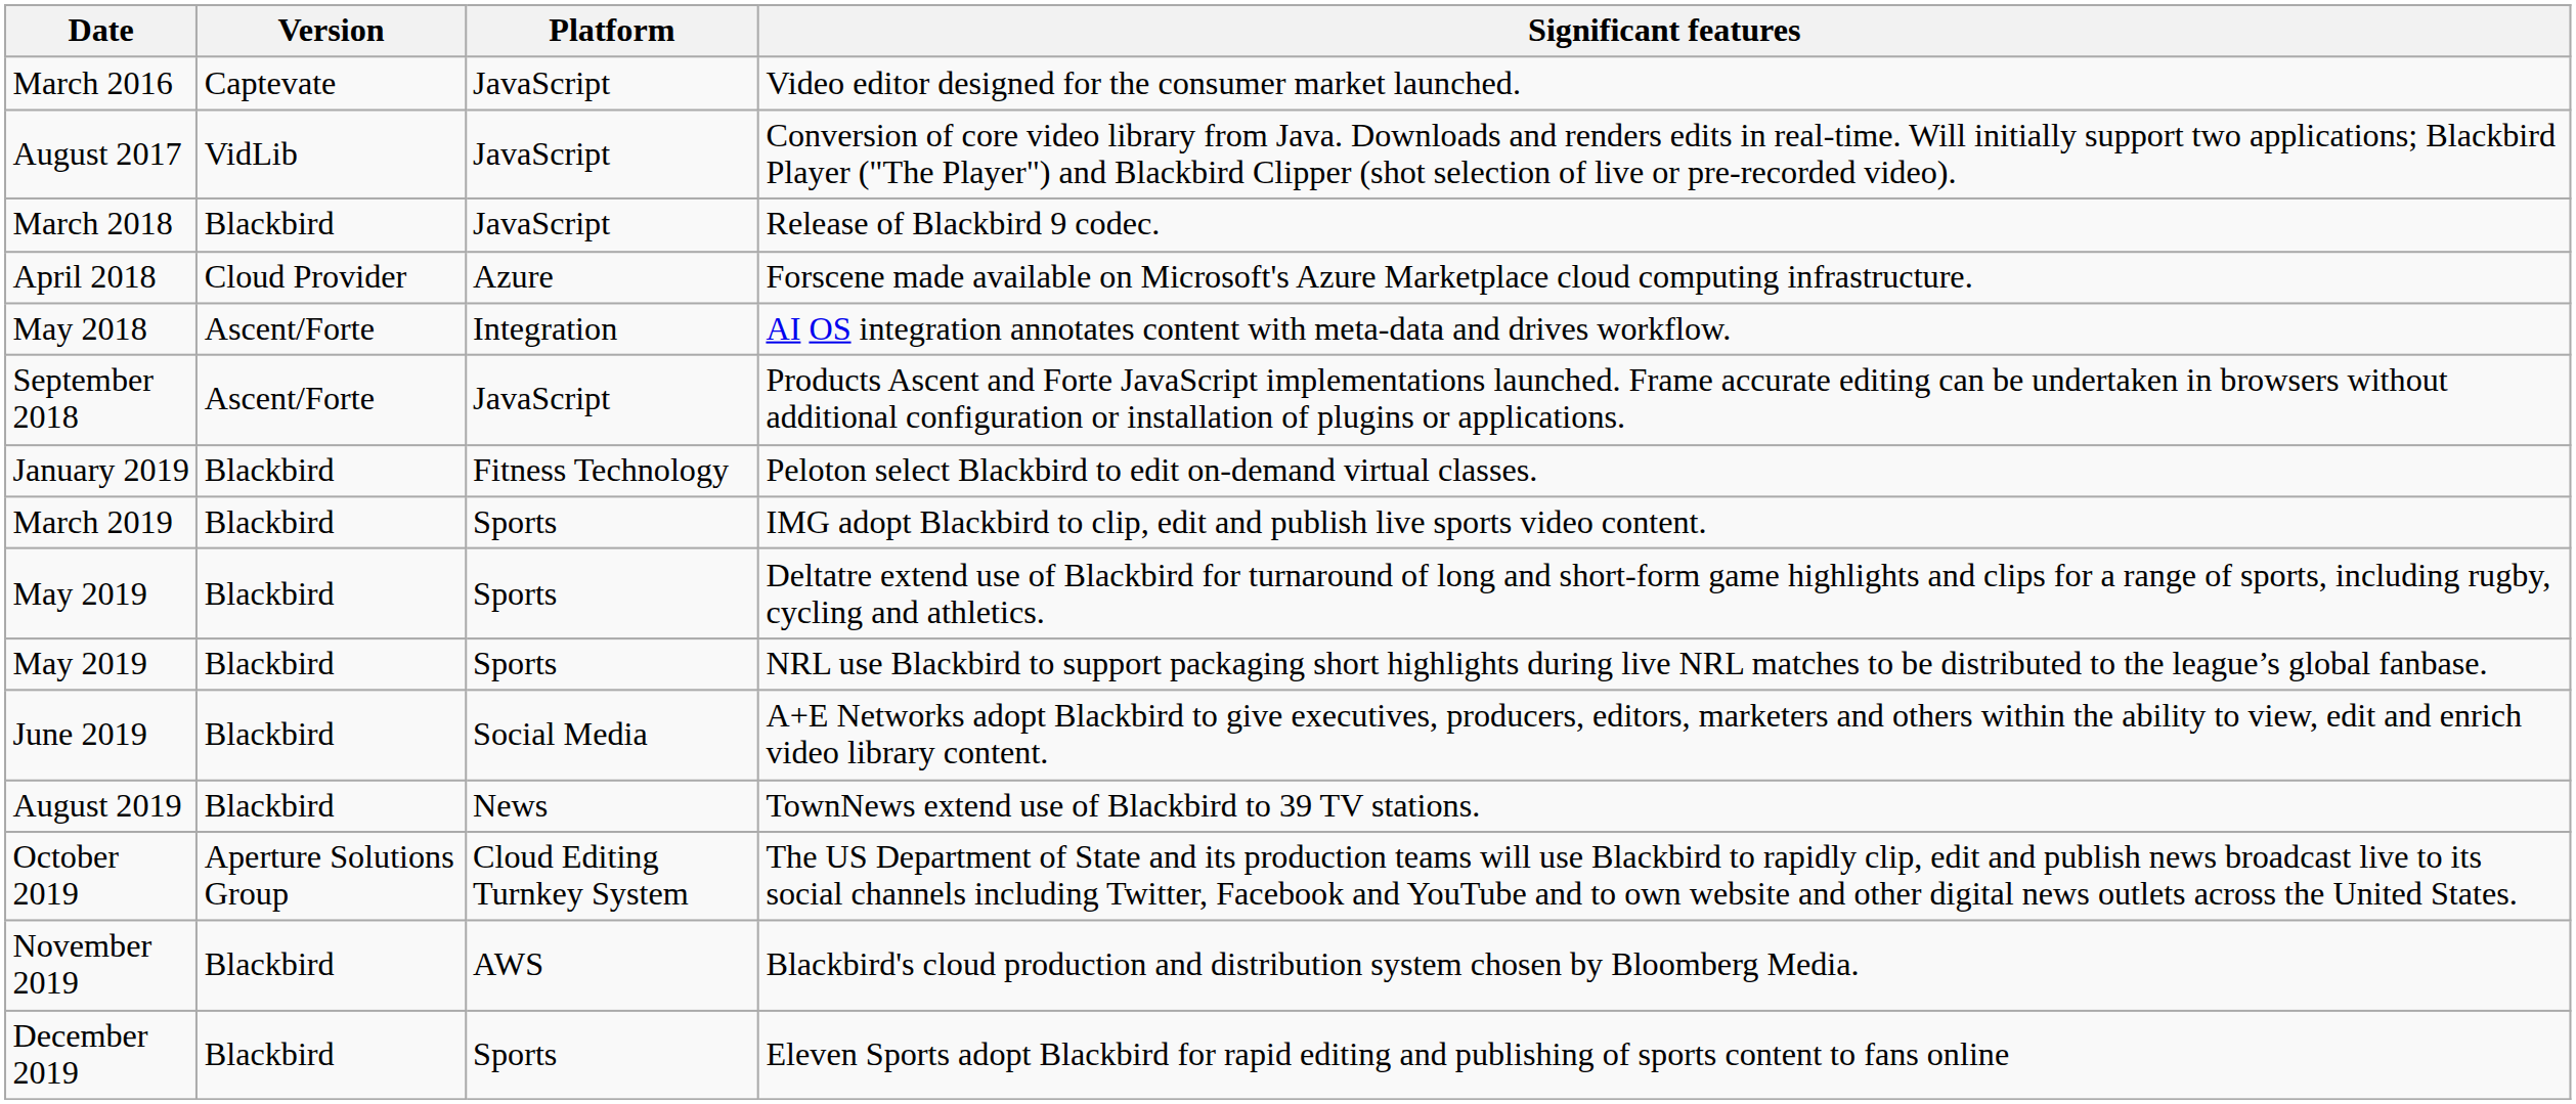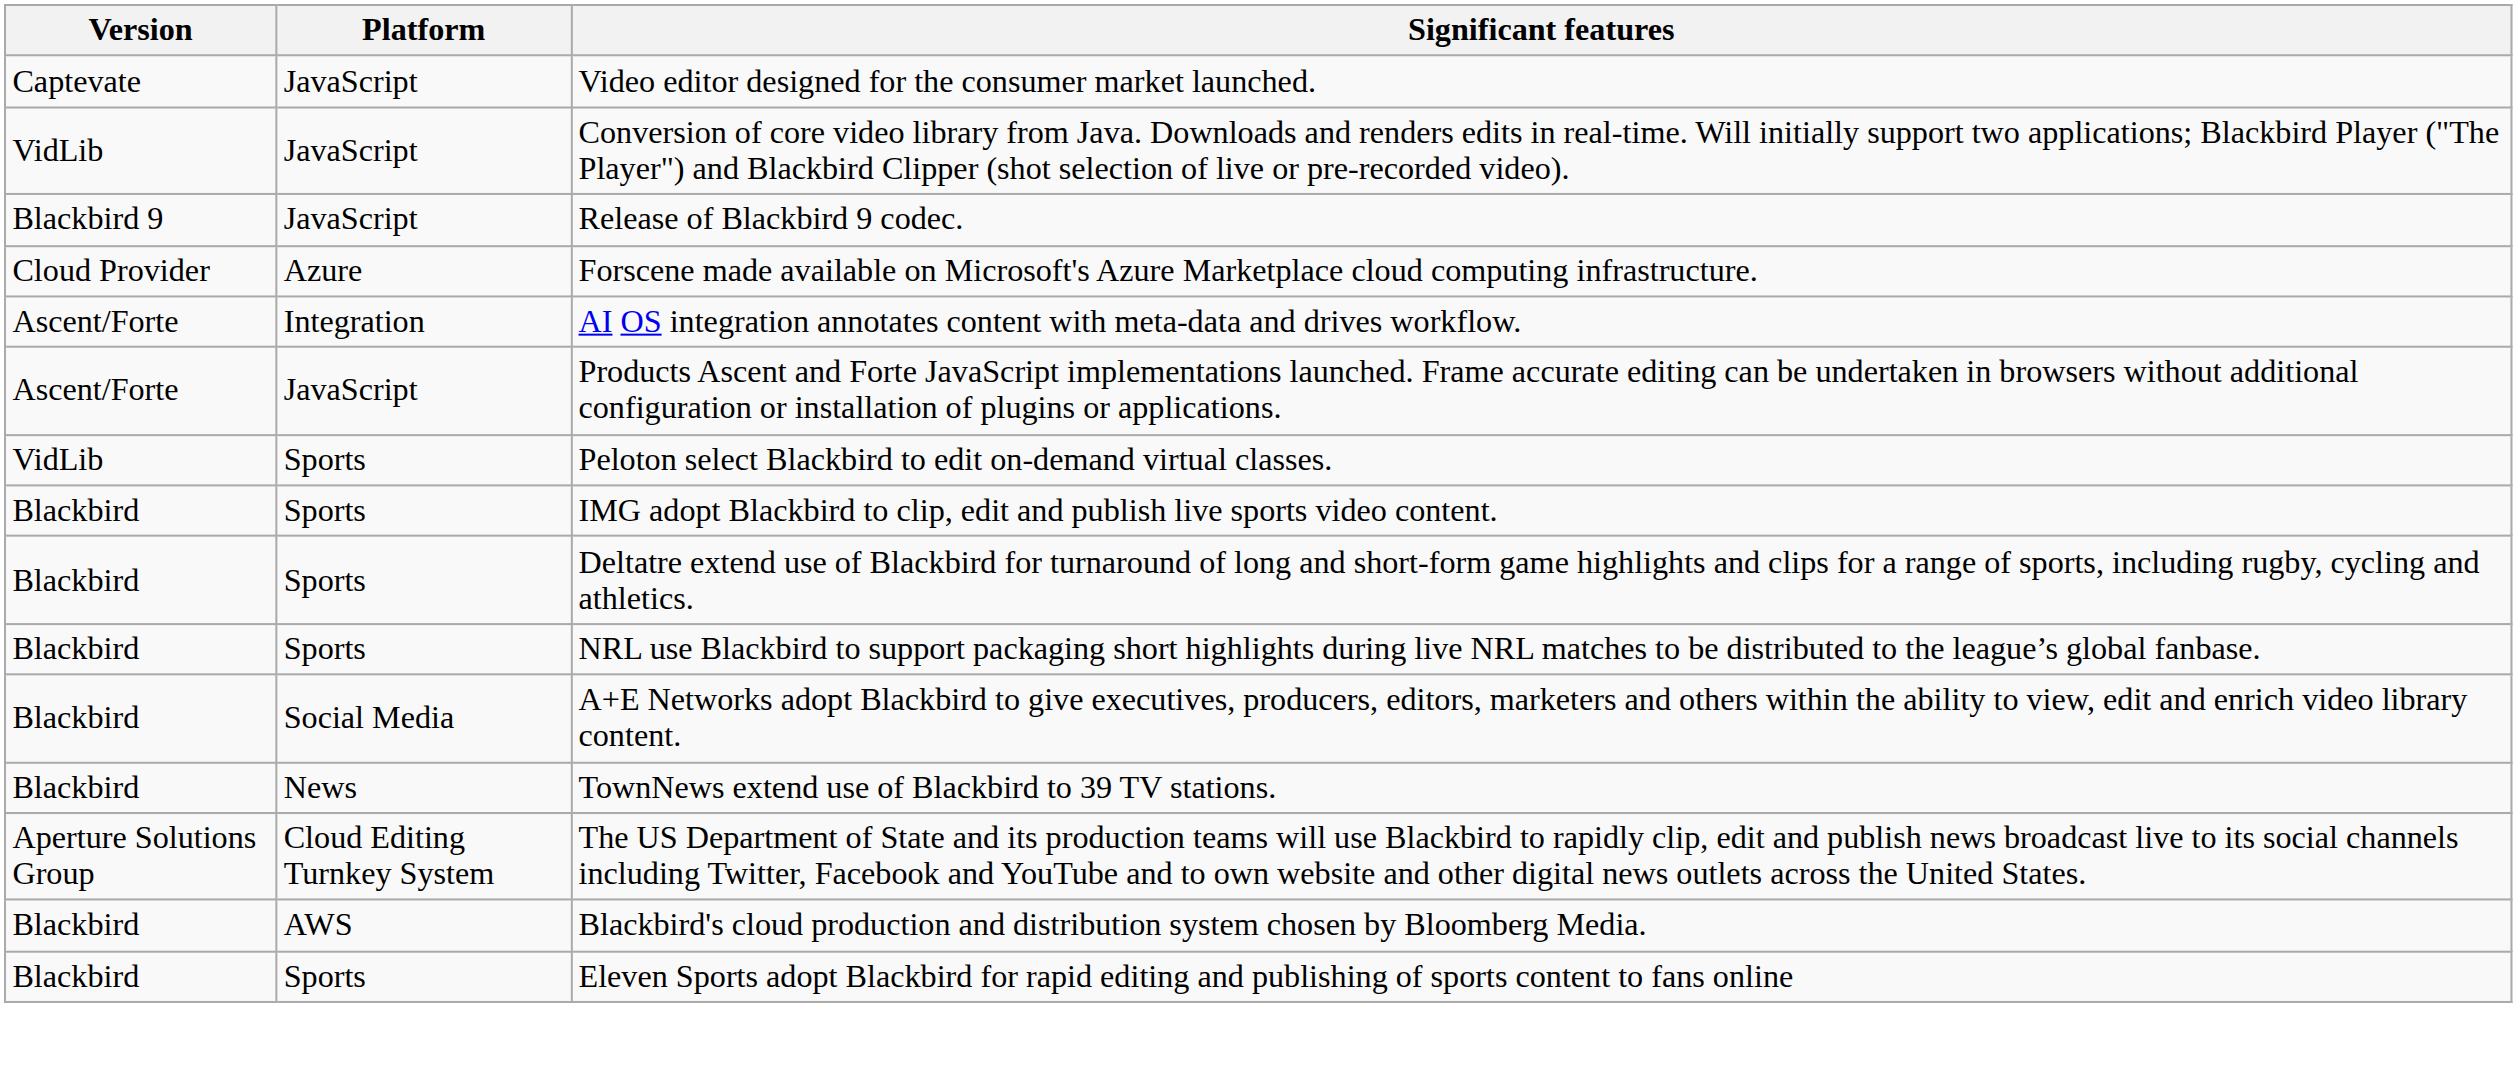- column: Date | March 2016 | August 2017 | March 2018 | April 2018 | May 2018 | September 2018 | January 2019 | March 2019 | May 2019 | May 2019 | June 2019 | August 2019 | October 2019 | November 2019 | December 2019
Release of Blackbird 9 codec. | Version: Blackbird -> Blackbird 9
Peloton select Blackbird to edit on-demand virtual classes. | Version: Blackbird -> VidLib
Peloton select Blackbird to edit on-demand virtual classes. | Platform: Fitness Technology -> Sports
